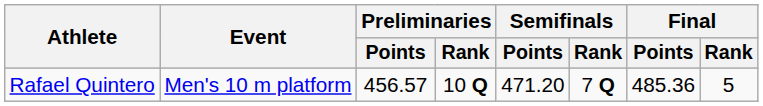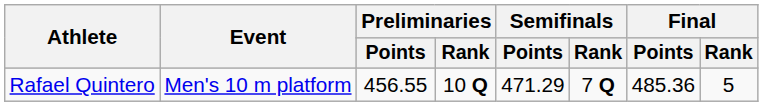Rafael Quintero | Preliminaries / Points: 456.57 -> 456.55
Rafael Quintero | Semifinals / Points: 471.20 -> 471.29
